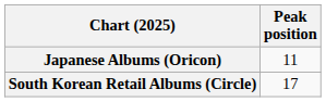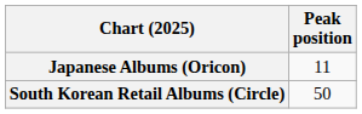South Korean Retail Albums (Circle) | Peak position: 17 -> 50
